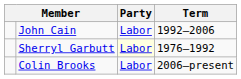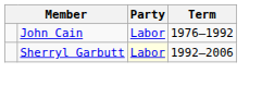John Cain | Term: 1992–2006 -> 1976–1992
Sherryl Garbutt | Term: 1976–1992 -> 1992–2006
- row: Colin Brooks | Labor | 2006–present
